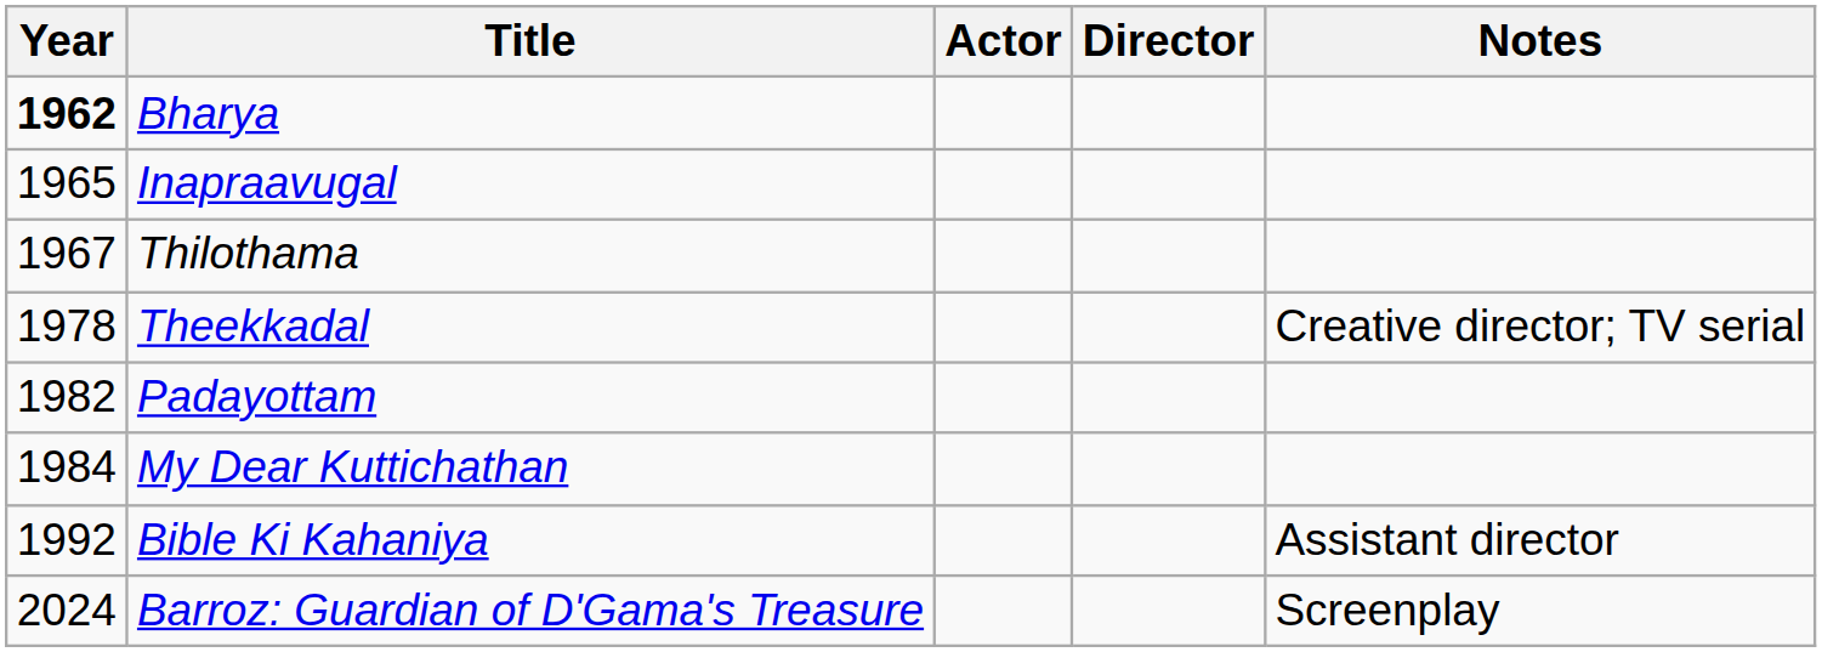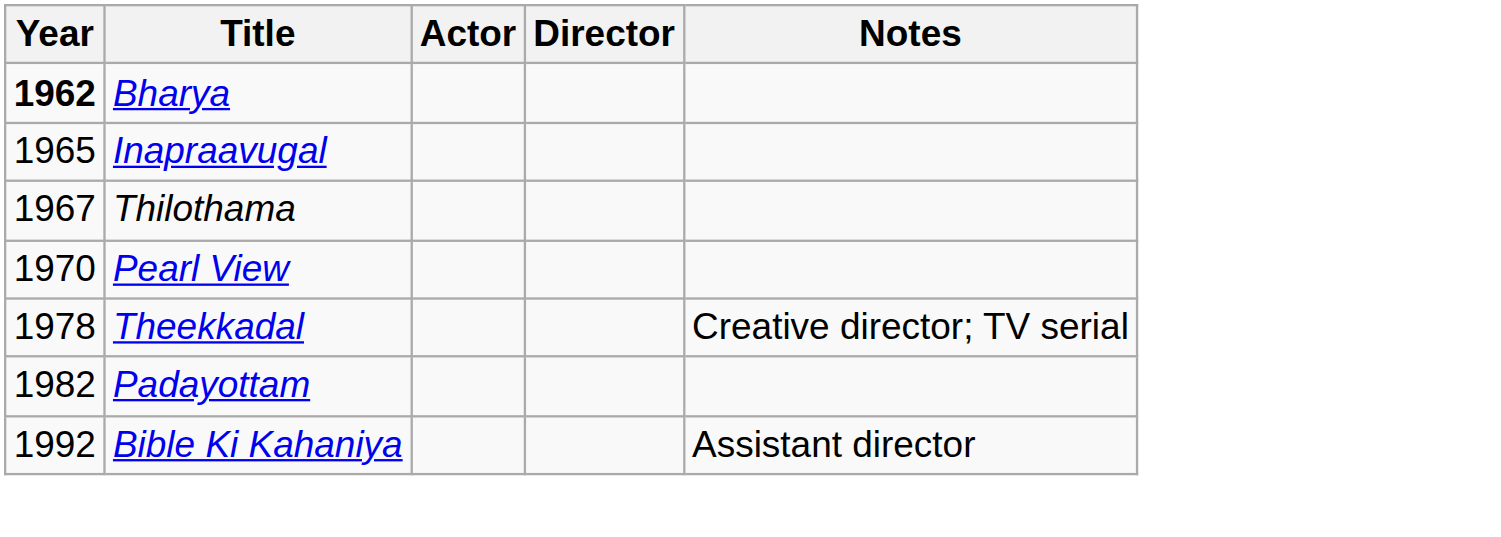+ row: 1970 | Pearl View
- row: 1984 | My Dear Kuttichathan
- row: 2024 | Barroz: Guardian of D'Gama's Treasure | Screenplay
